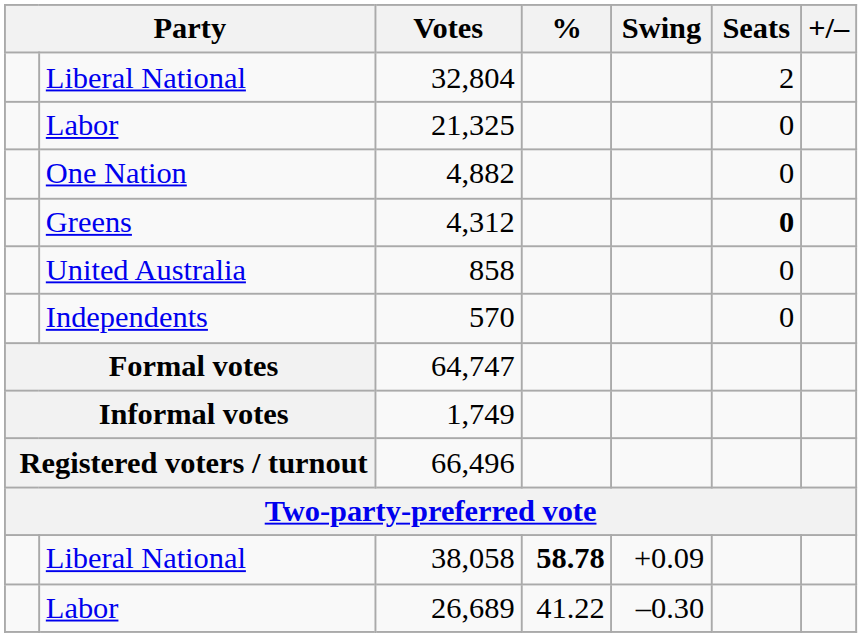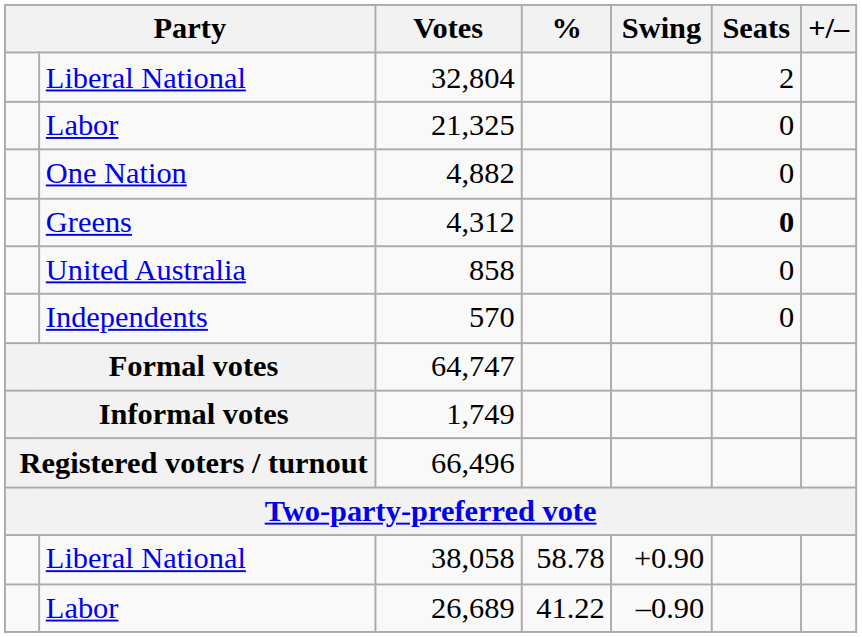38,058 | %: bold -> normal
38,058 | Swing: +0.09 -> +0.90
26,689 | Swing: –0.30 -> –0.90
